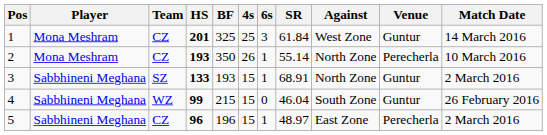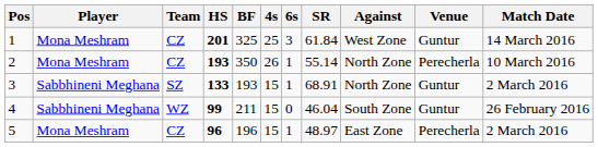4 | BF: 215 -> 211
5 | Player: Sabbhineni Meghana -> Mona Meshram
